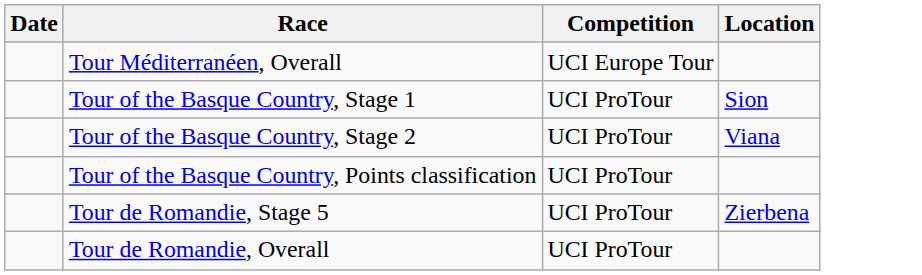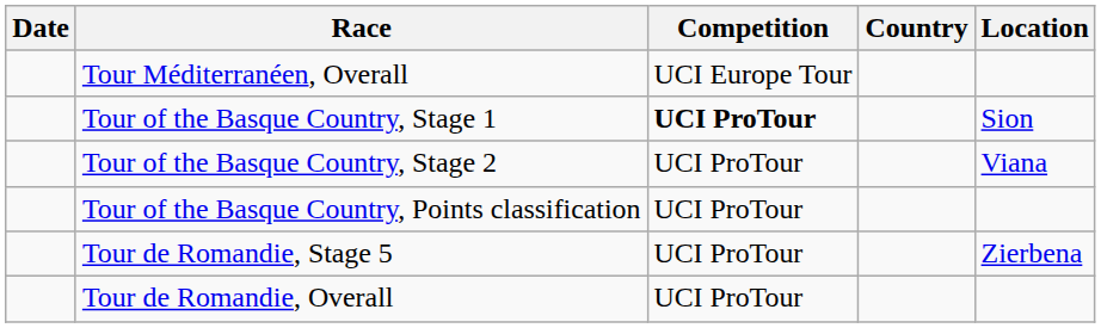+ column: Country
Tour of the Basque Country, Stage 1 | Competition: normal -> bold
